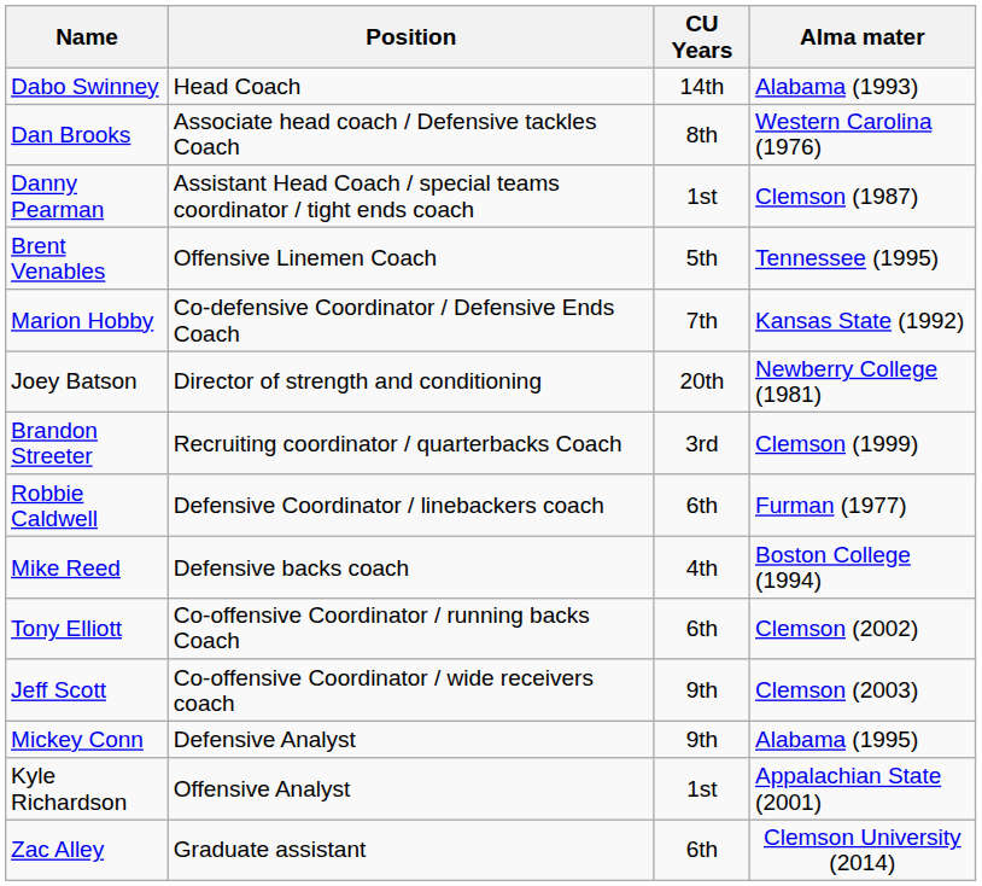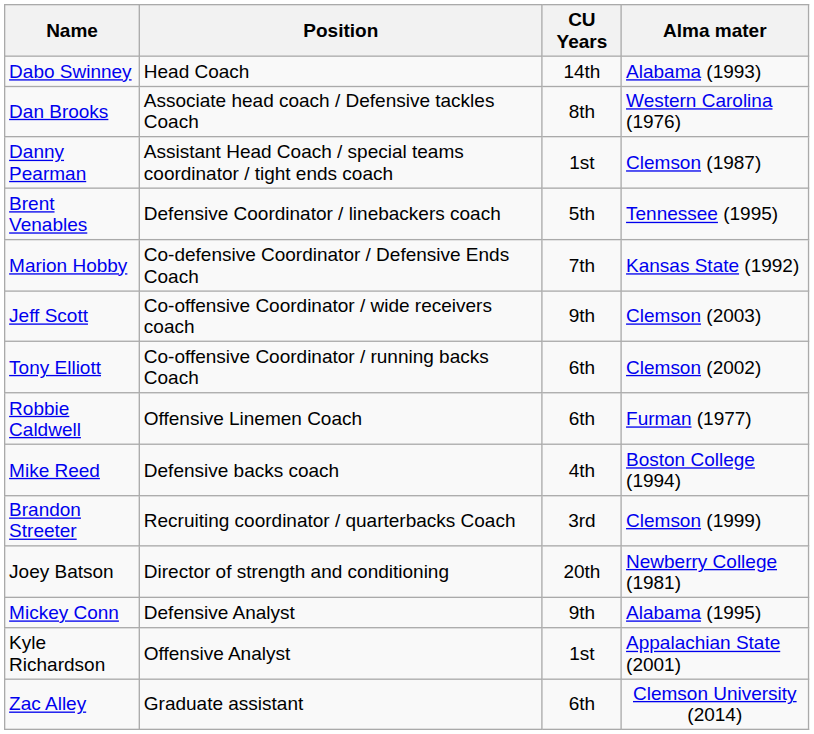Brent Venables | Position: Offensive Linemen Coach -> Defensive Coordinator / linebackers coach
rows swapped: Jeff Scott <-> Joey Batson
rows swapped: Tony Elliott <-> Brandon Streeter
Robbie Caldwell | Position: Defensive Coordinator / linebackers coach -> Offensive Linemen Coach
